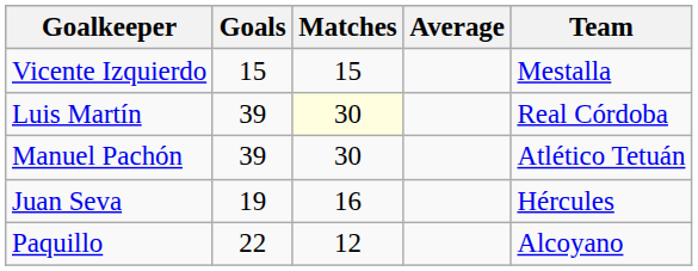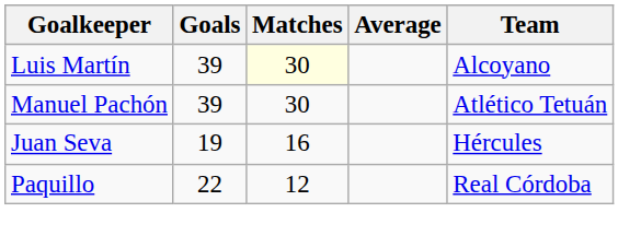- row: Vicente Izquierdo | 15 | 15 | Mestalla
Luis Martín | Team: Real Córdoba -> Alcoyano
Paquillo | Team: Alcoyano -> Real Córdoba
